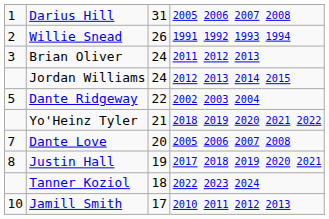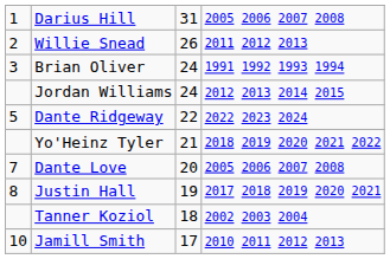Willie Snead | column 4: 1991 1992 1993 1994 -> 2011 2012 2013
Brian Oliver | column 4: 2011 2012 2013 -> 1991 1992 1993 1994
Dante Ridgeway | column 4: 2002 2003 2004 -> 2022 2023 2024
Tanner Koziol | column 4: 2022 2023 2024 -> 2002 2003 2004
